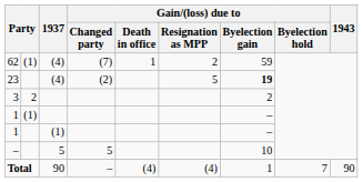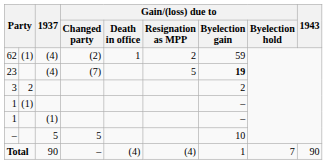62 | Gain/(loss) due to / Changed party: (7) -> (2)
23 | Gain/(loss) due to / Changed party: (2) -> (7)
